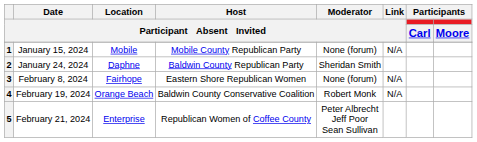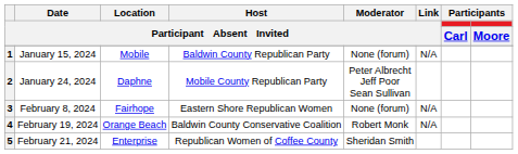1 | Host / Participant Absent Invited: Mobile County Republican Party -> Baldwin County Republican Party
2 | Host / Participant Absent Invited: Baldwin County Republican Party -> Mobile County Republican Party
2 | Moderator / Participant Absent Invited: Sheridan Smith -> Peter Albrecht Jeff Poor Sean Sullivan
5 | Moderator / Participant Absent Invited: Peter Albrecht Jeff Poor Sean Sullivan -> Sheridan Smith
